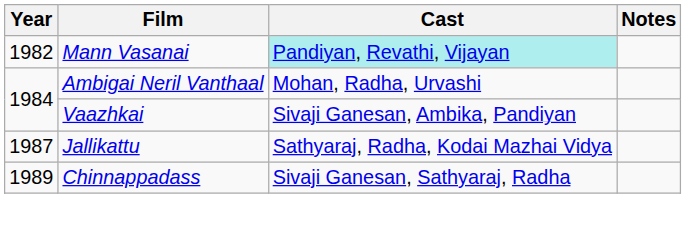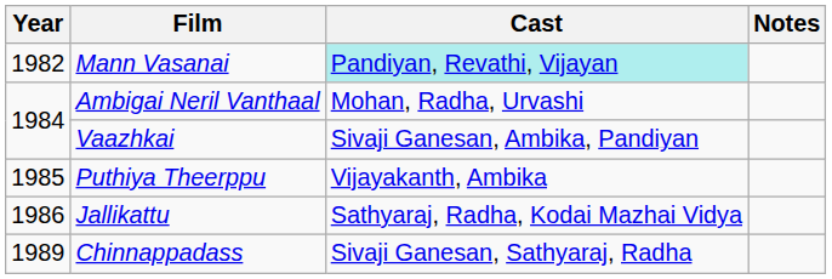+ row: 1985 | Puthiya Theerppu | Vijayakanth, Ambika
Jallikattu | Year: 1987 -> 1986
